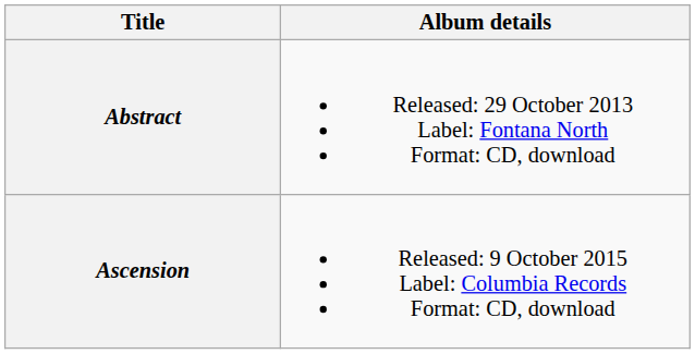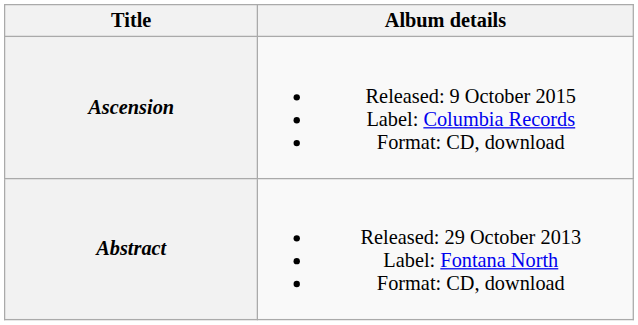rows swapped: Abstract <-> Ascension
